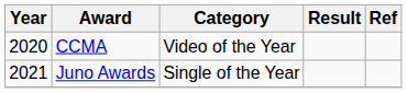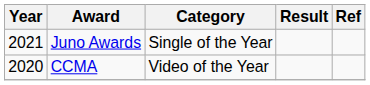rows swapped: CCMA <-> Juno Awards
